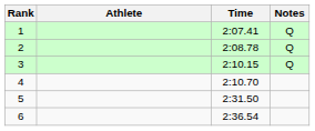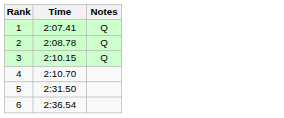- column: Athlete
